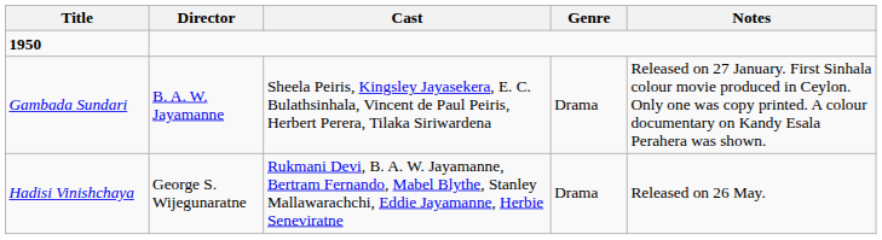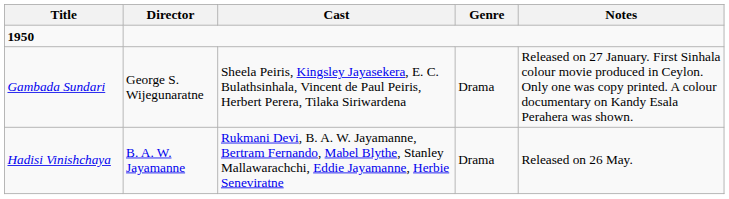Gambada Sundari | Director: B. A. W. Jayamanne -> George S. Wijegunaratne
Hadisi Vinishchaya | Director: George S. Wijegunaratne -> B. A. W. Jayamanne
